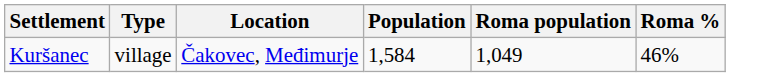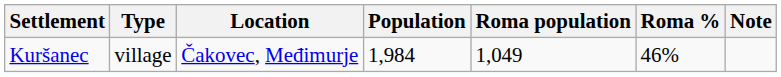+ column: Note
Kuršanec | Population: 1,584 -> 1,984
